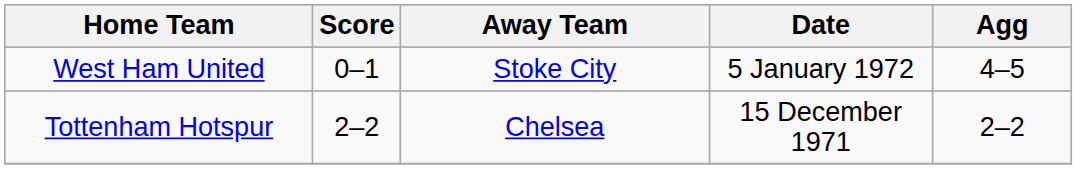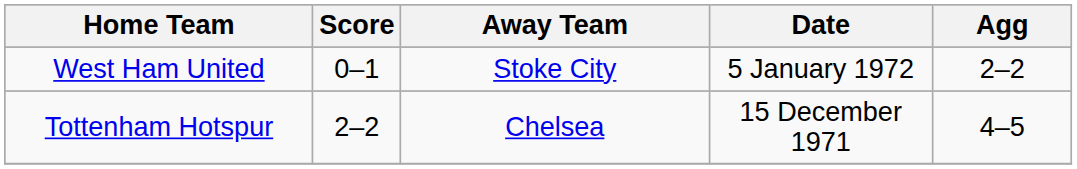West Ham United | Agg: 4–5 -> 2–2
Tottenham Hotspur | Agg: 2–2 -> 4–5
